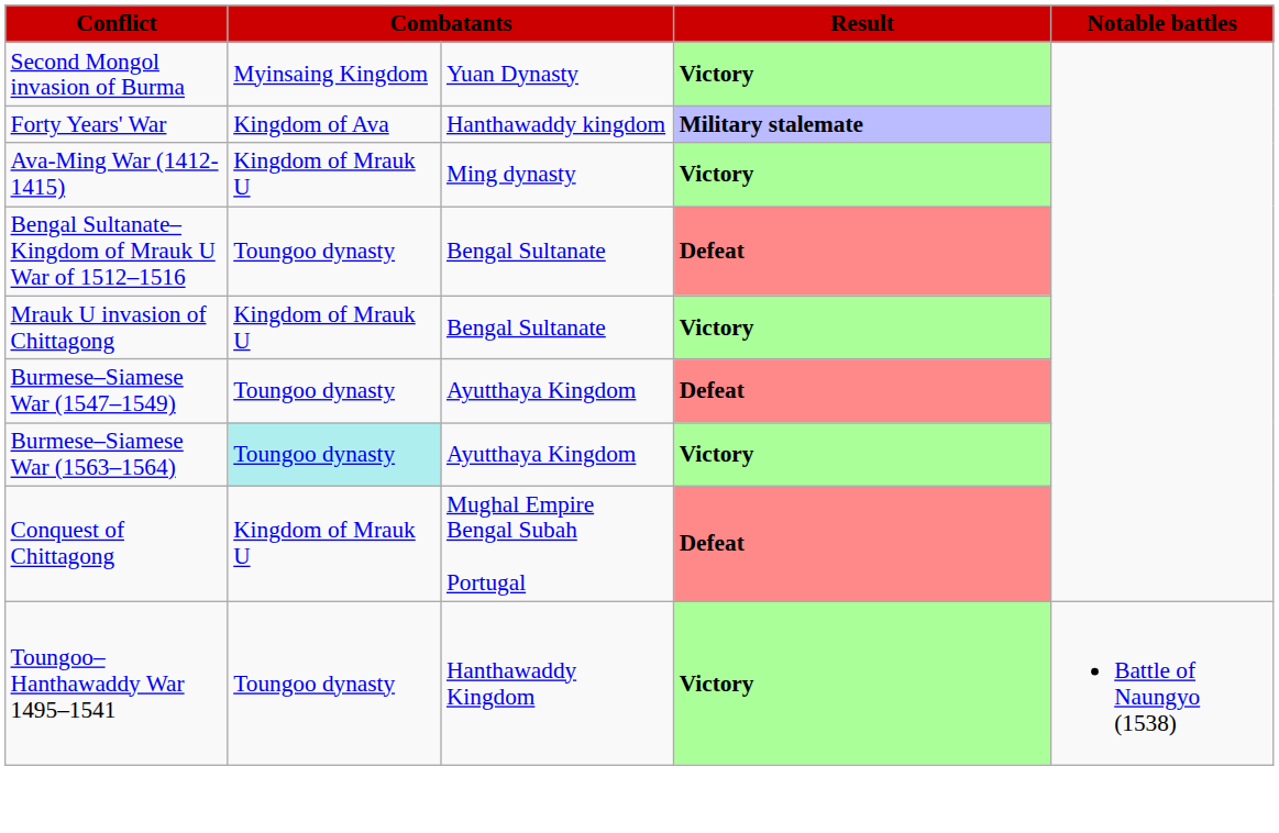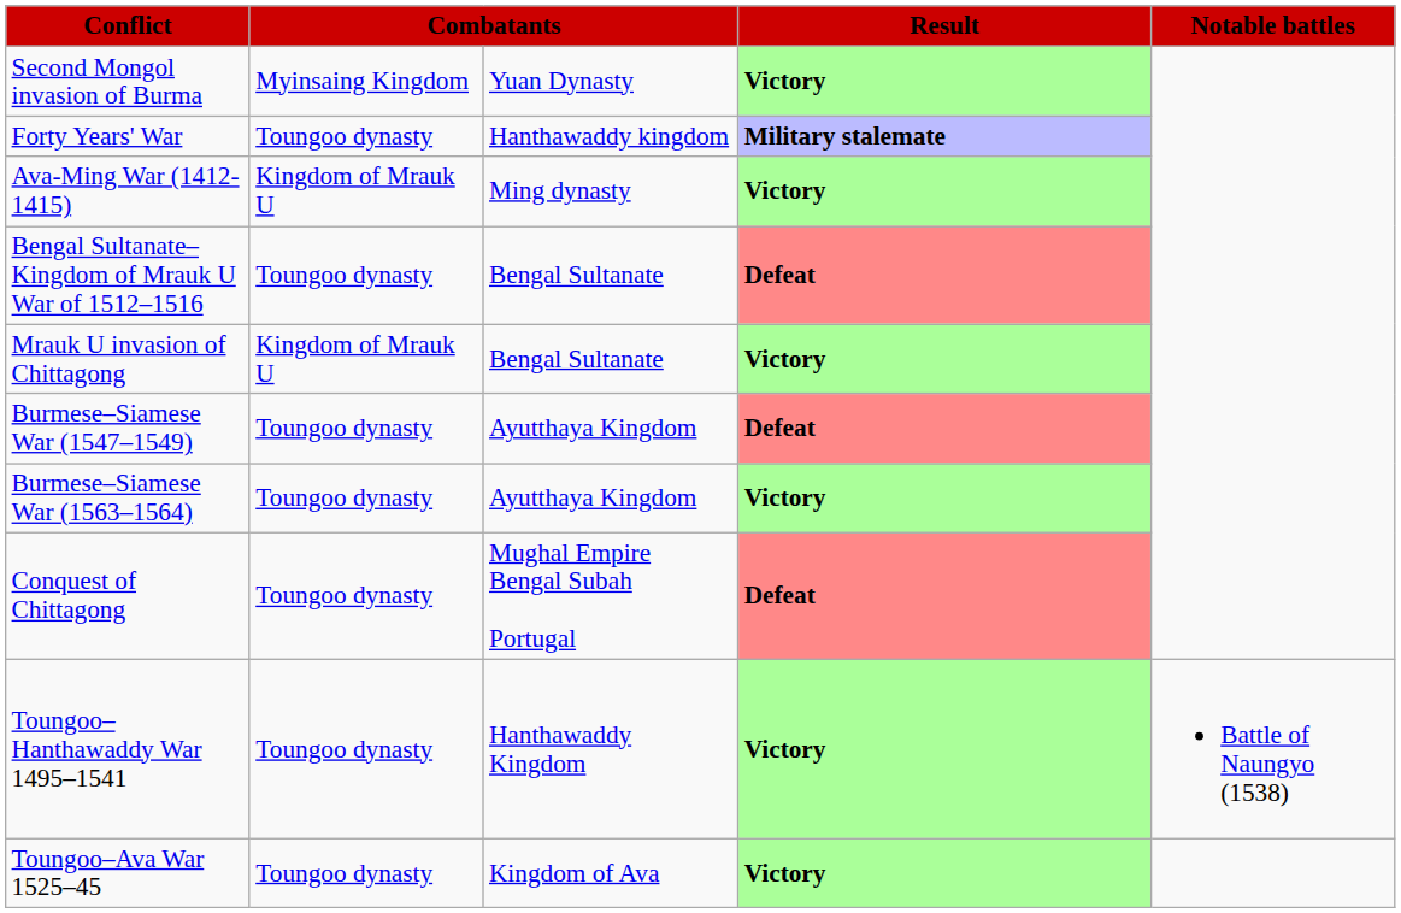Forty Years' War | column 2: Kingdom of Ava -> Toungoo dynasty
Burmese–Siamese War (1563–1564) | column 2: paleturquoise background -> no background
Conquest of Chittagong | column 2: Kingdom of Mrauk U -> Toungoo dynasty
+ row: Toungoo–Ava War 1525–45 | Toungoo dynasty | Kingdom of Ava | Victory
